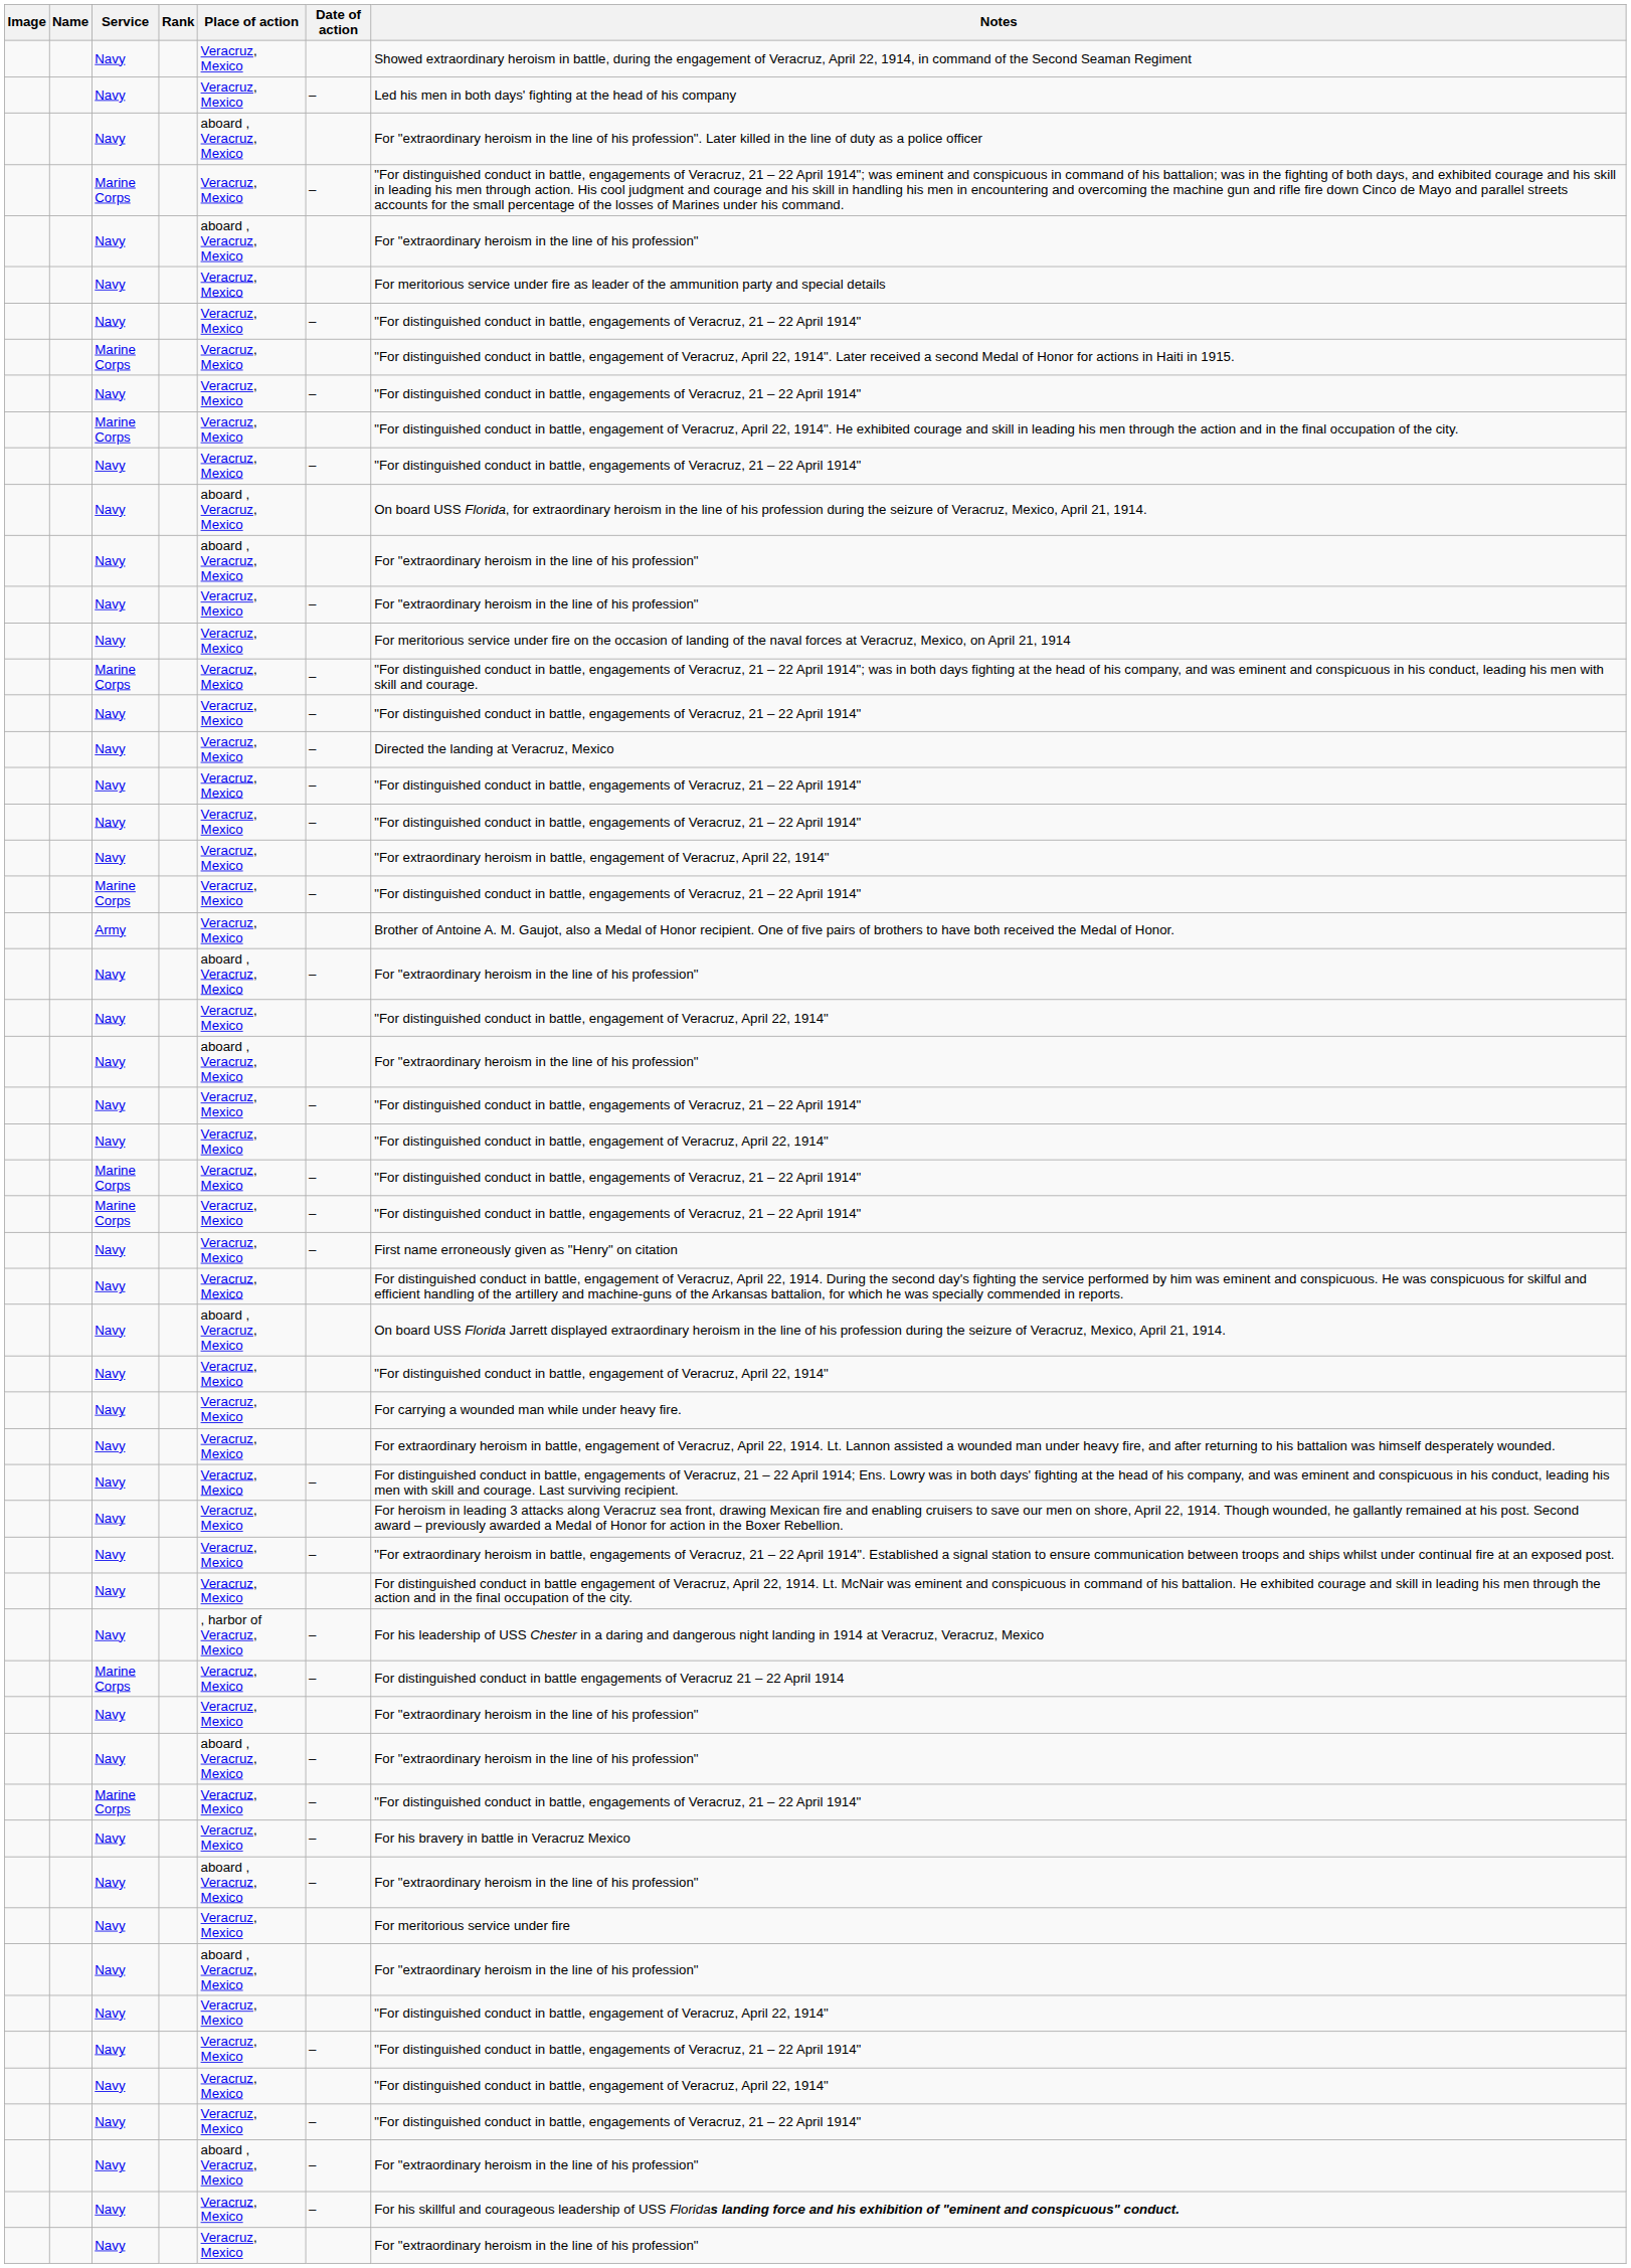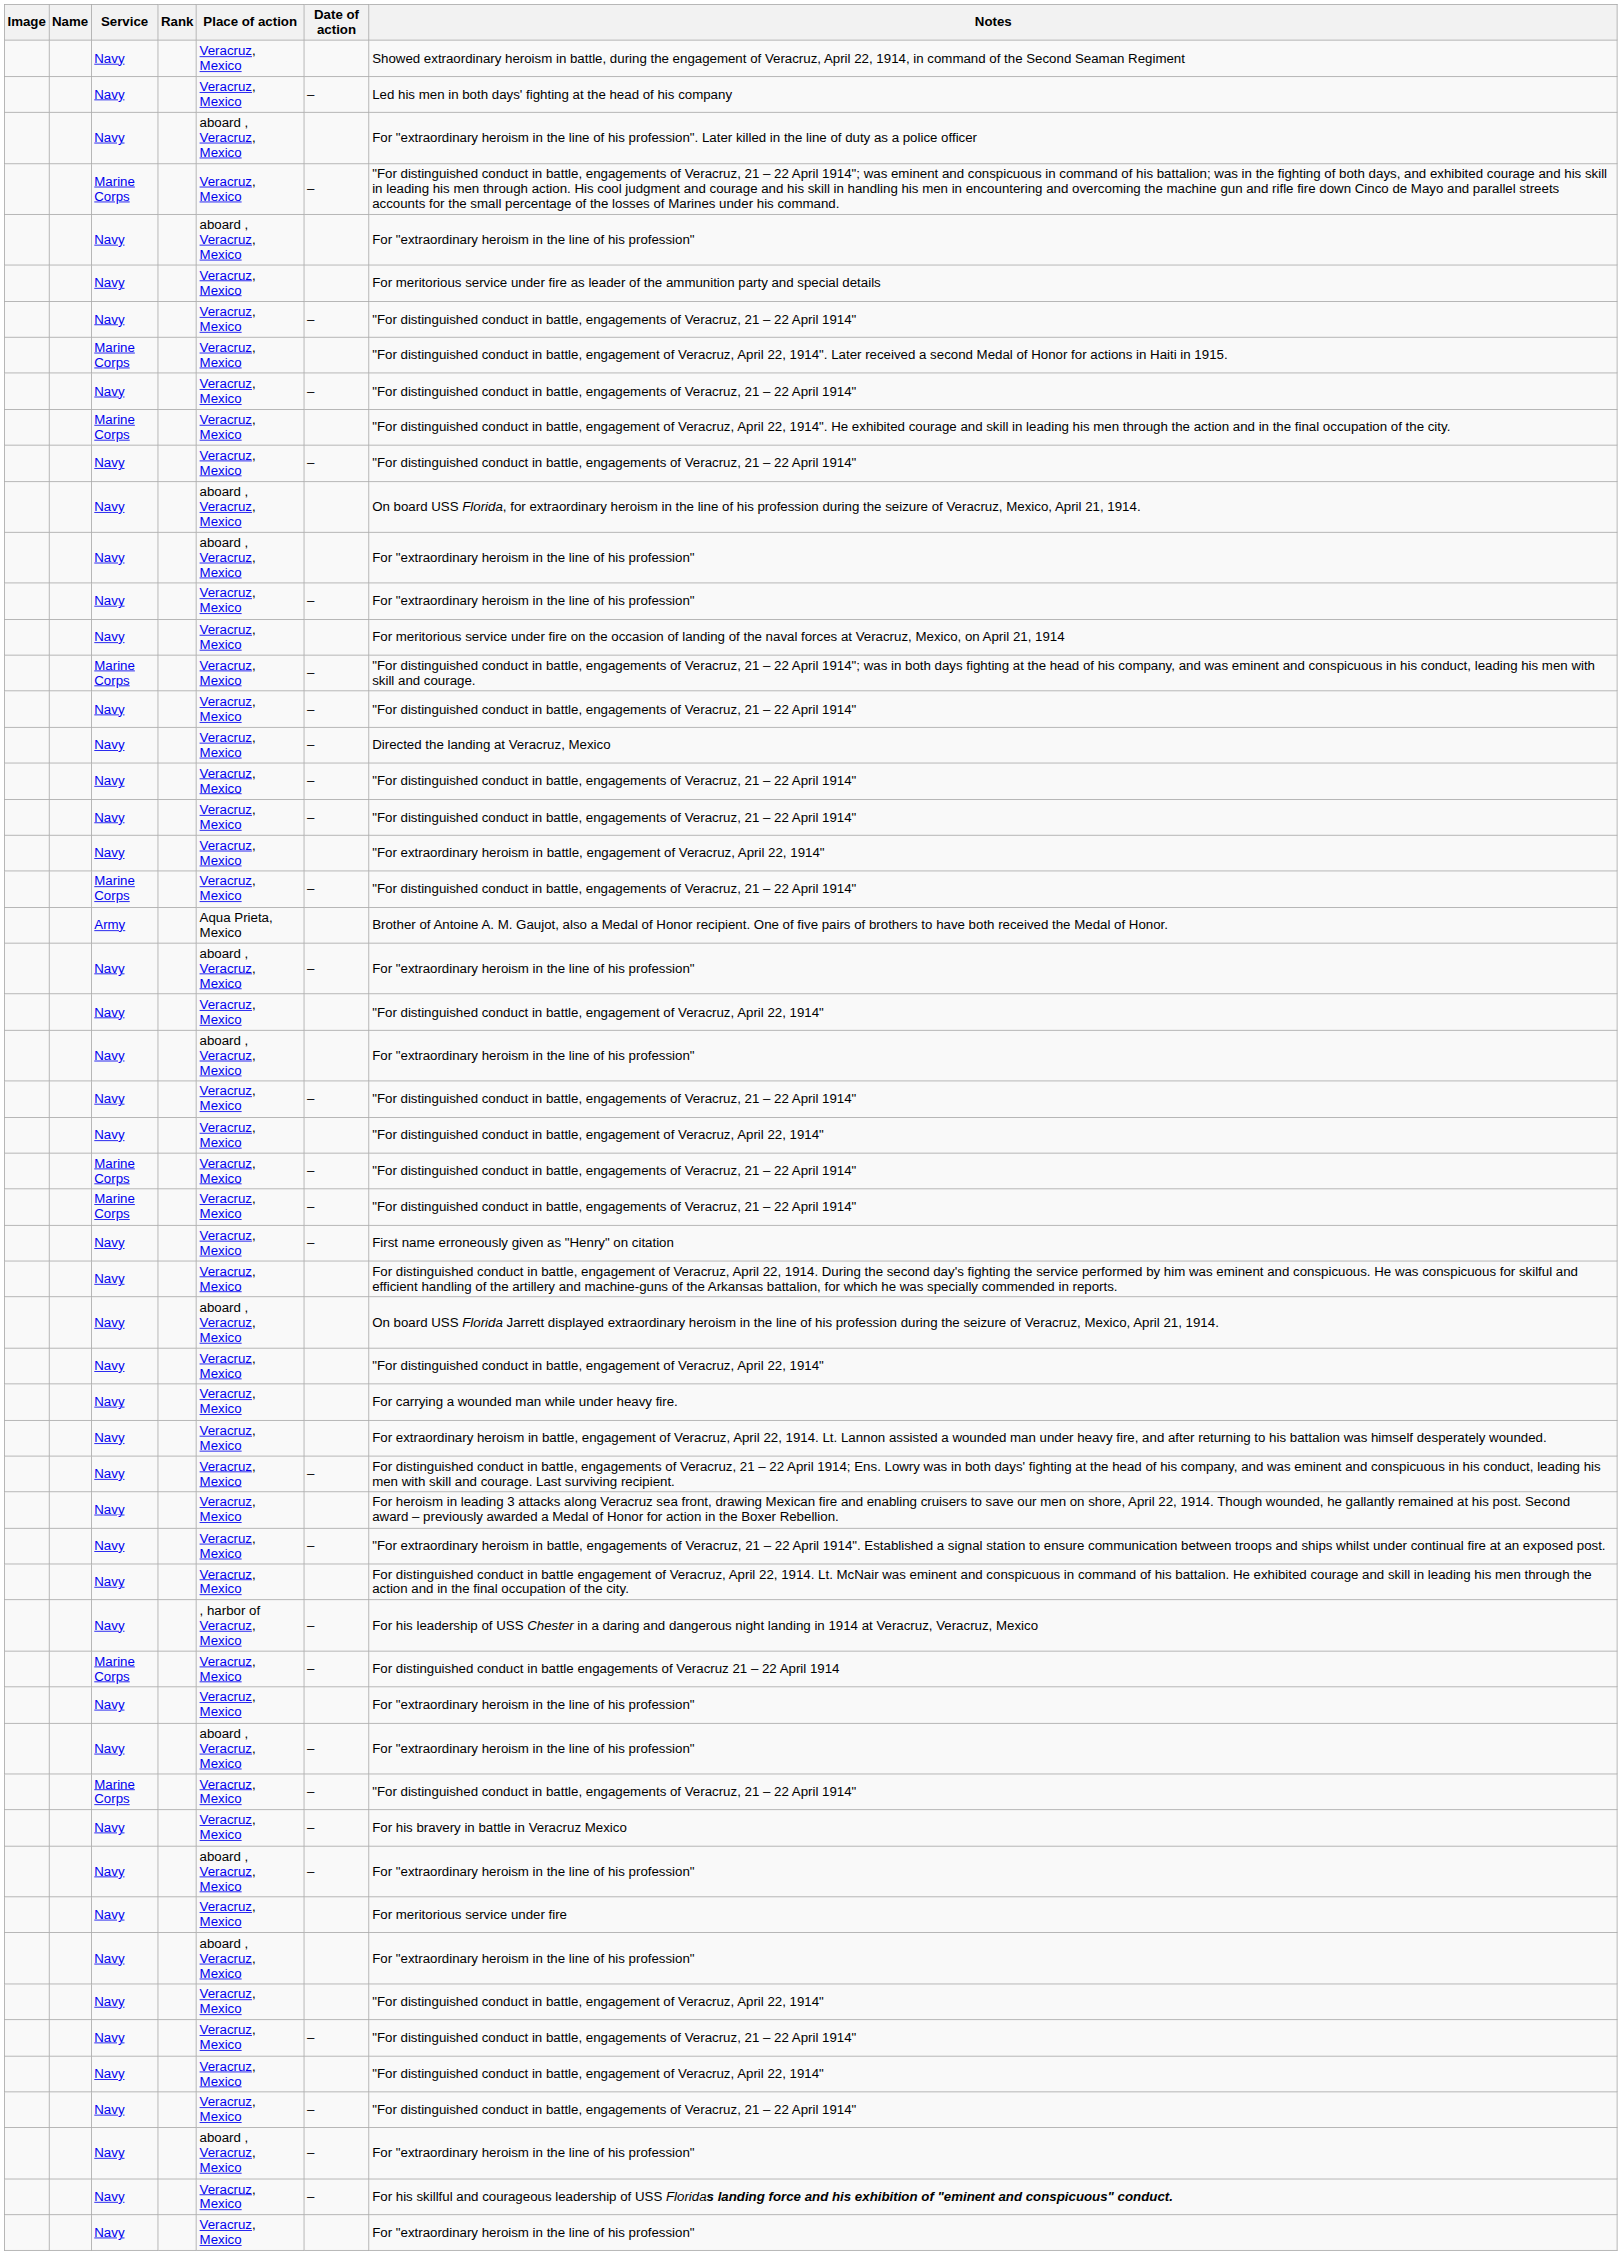Army | Place of action: Veracruz, Mexico -> Aqua Prieta, Mexico
